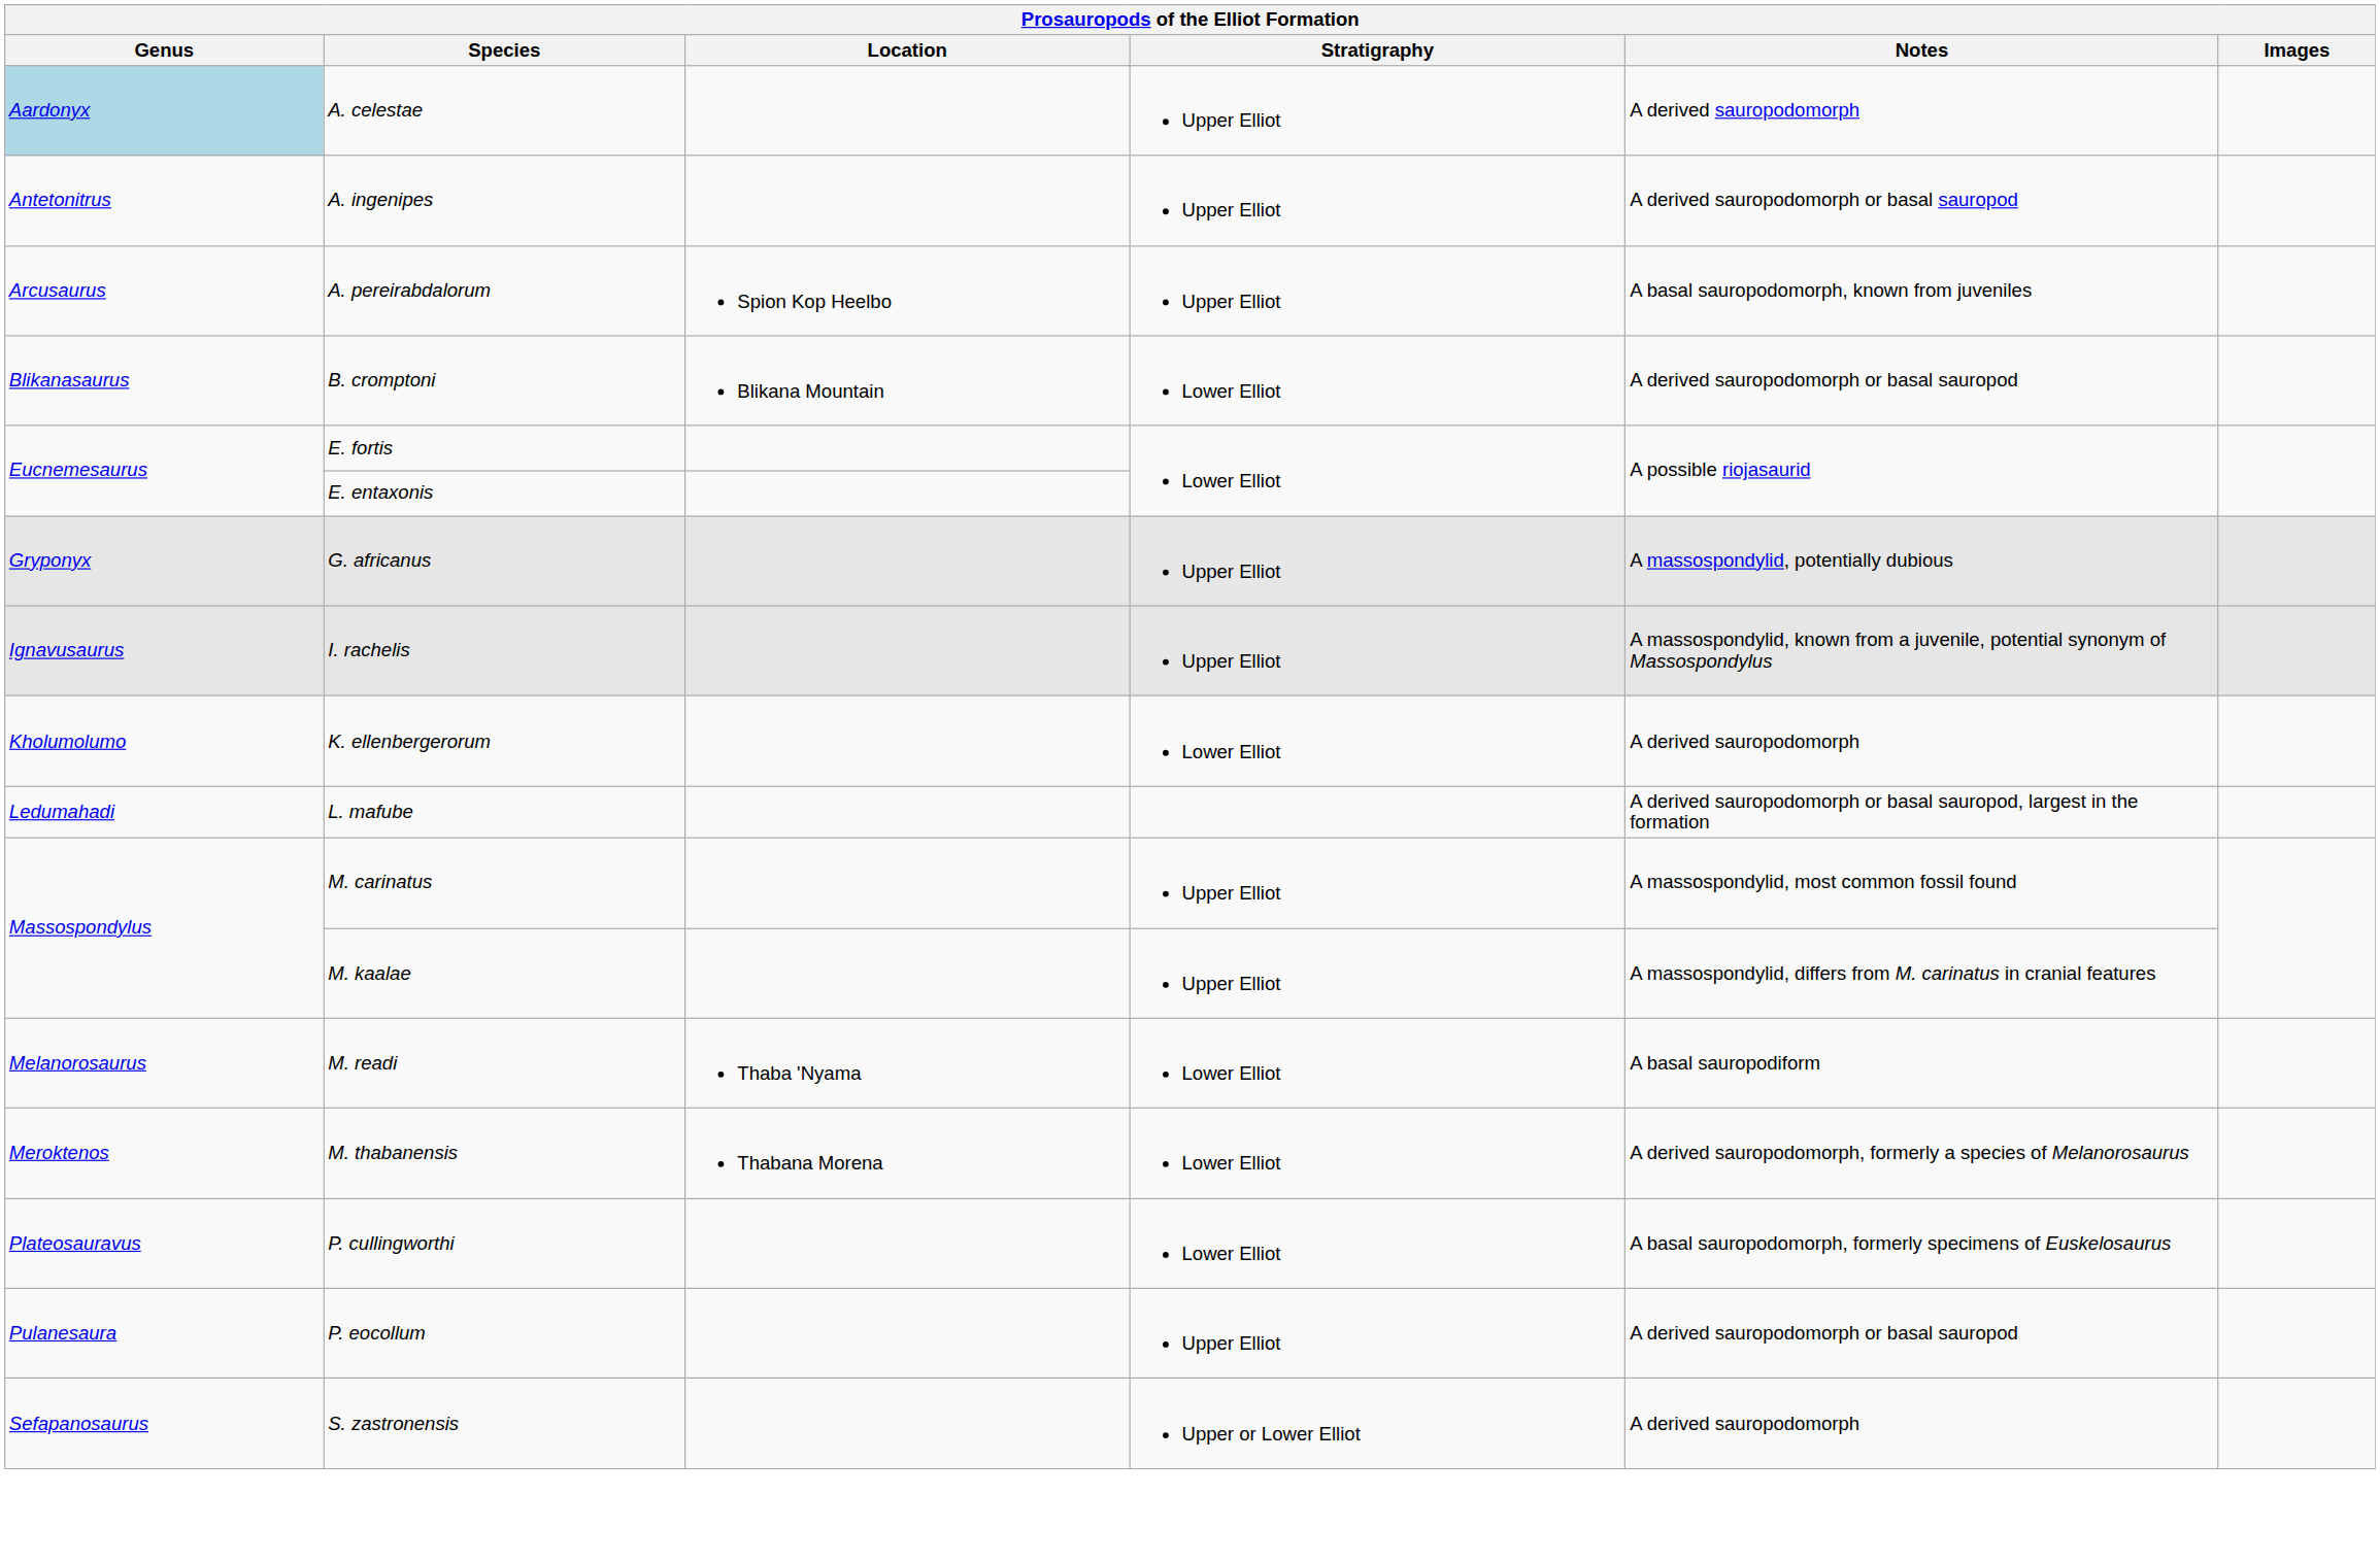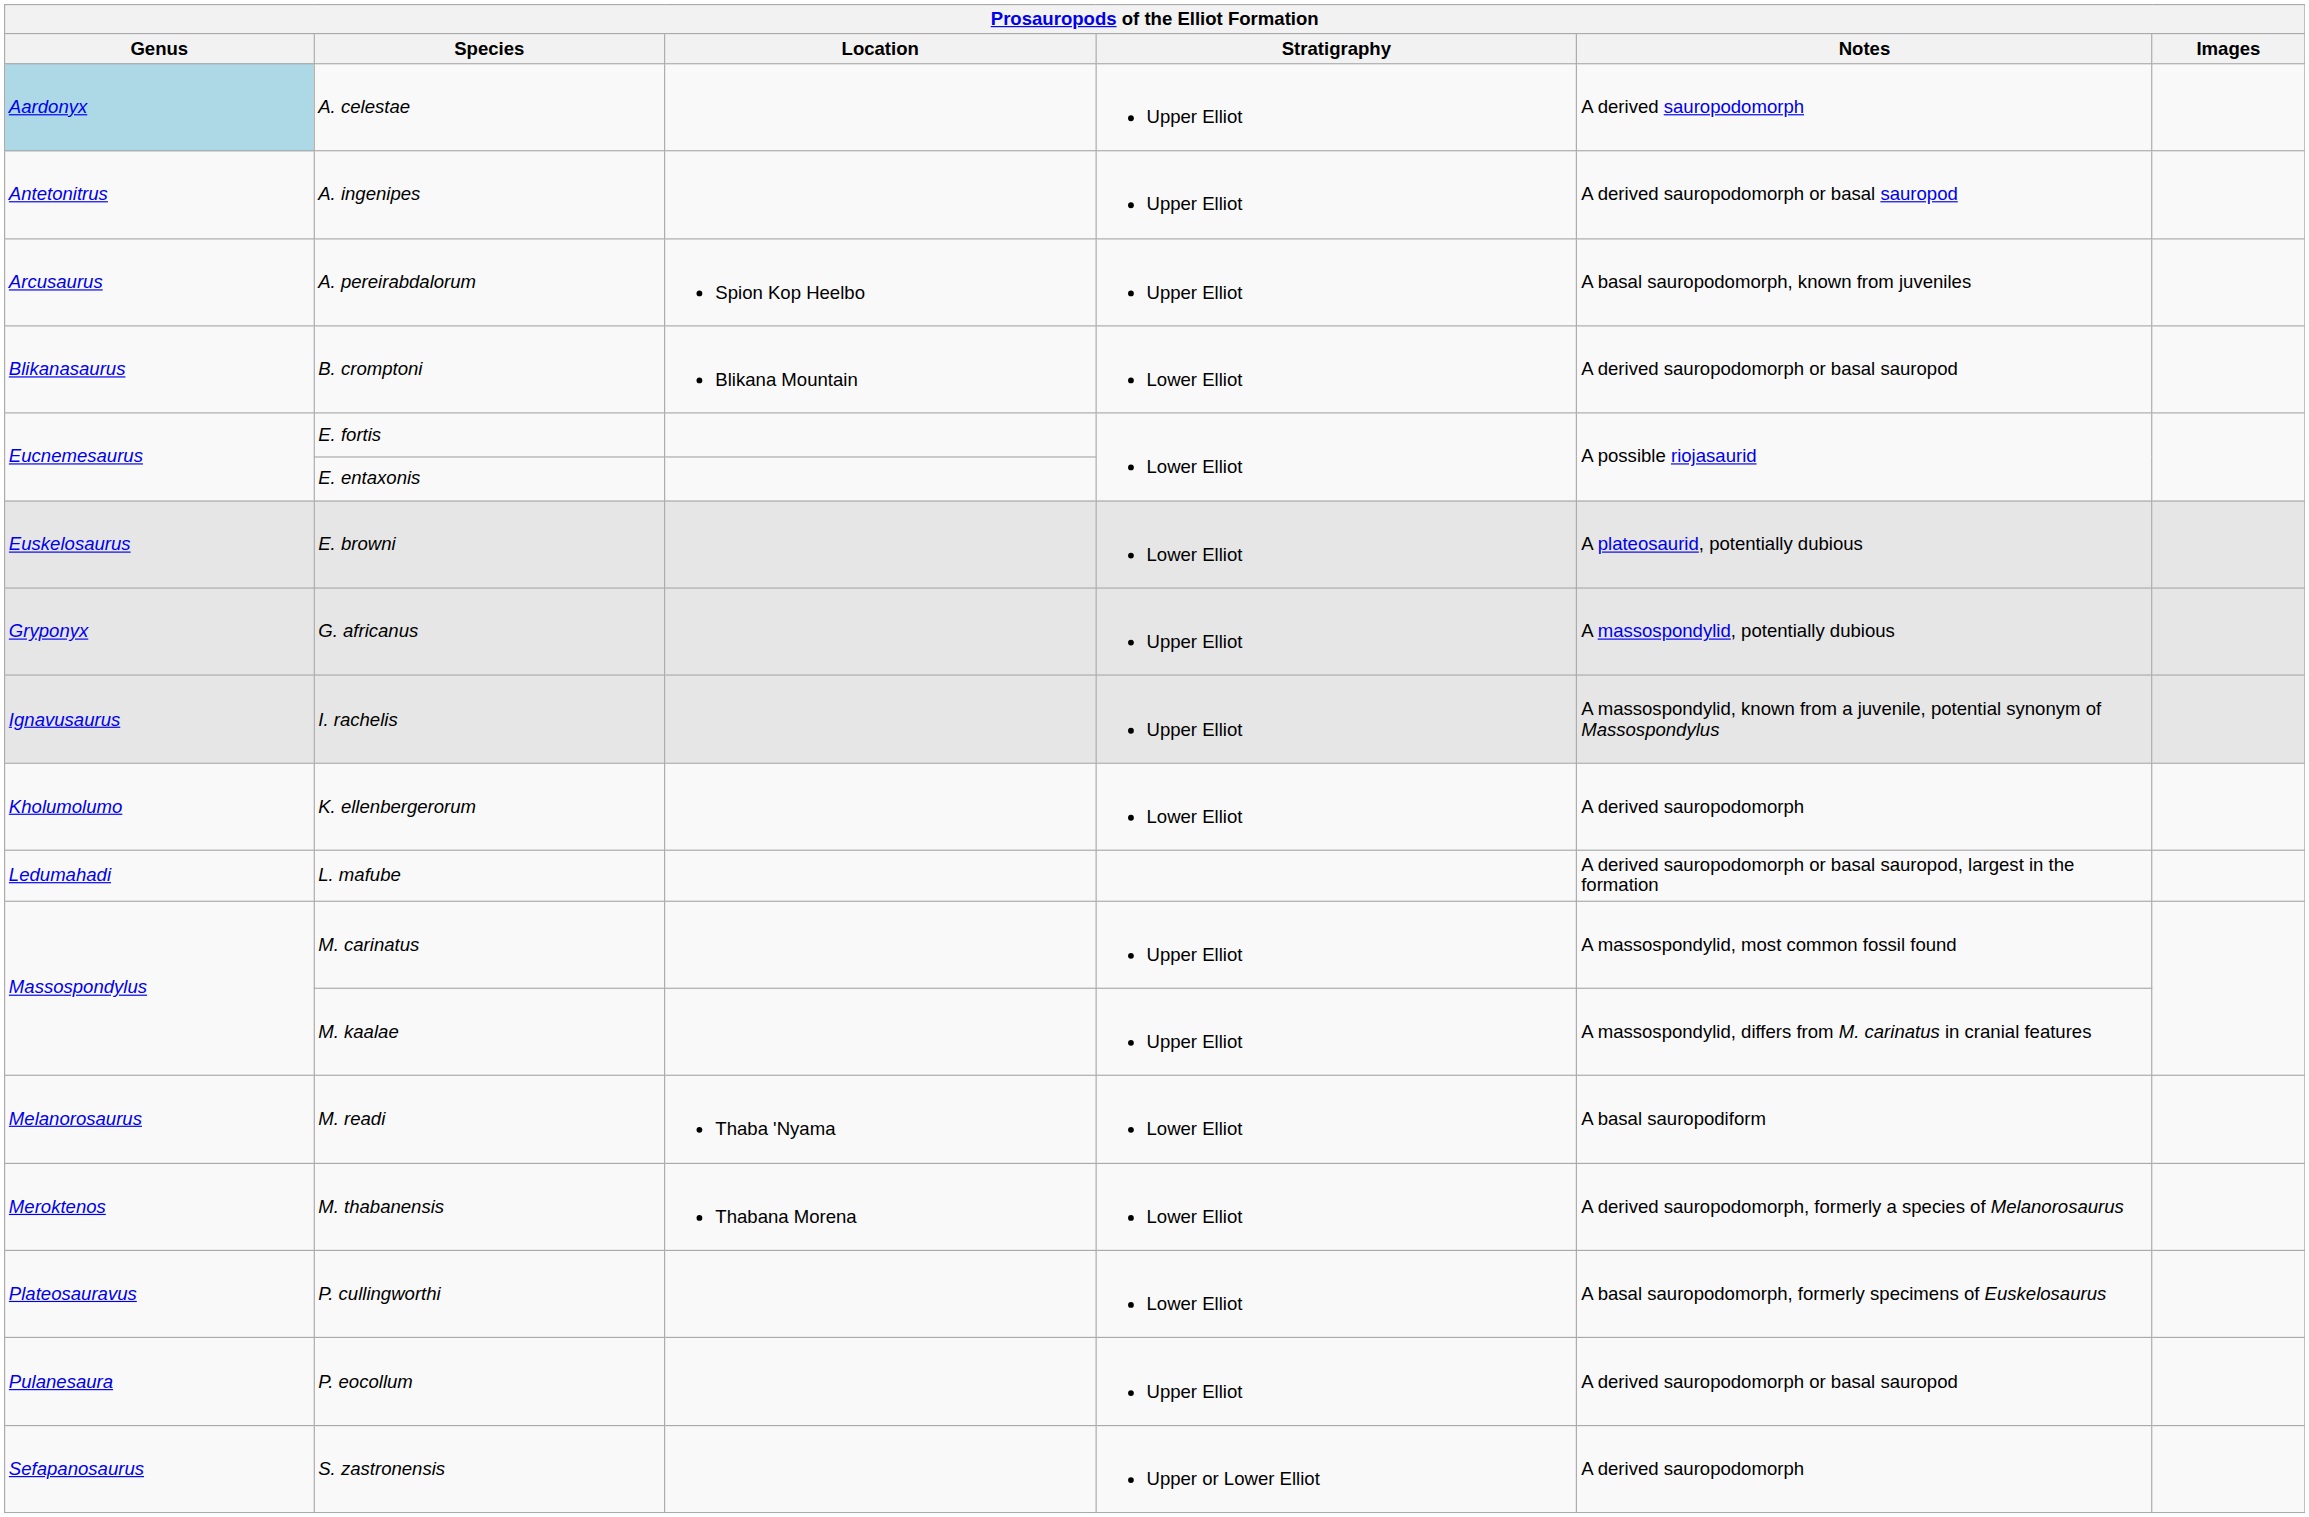+ row: Euskelosaurus | E. browni | Lower Elliot | A plateosaurid, potentially dubious
